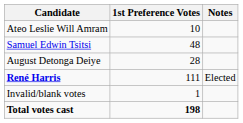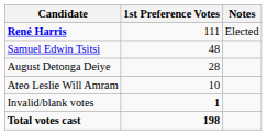rows swapped: René Harris <-> Ateo Leslie Will Amram
Invalid/blank votes | 1st Preference Votes: normal -> bold
